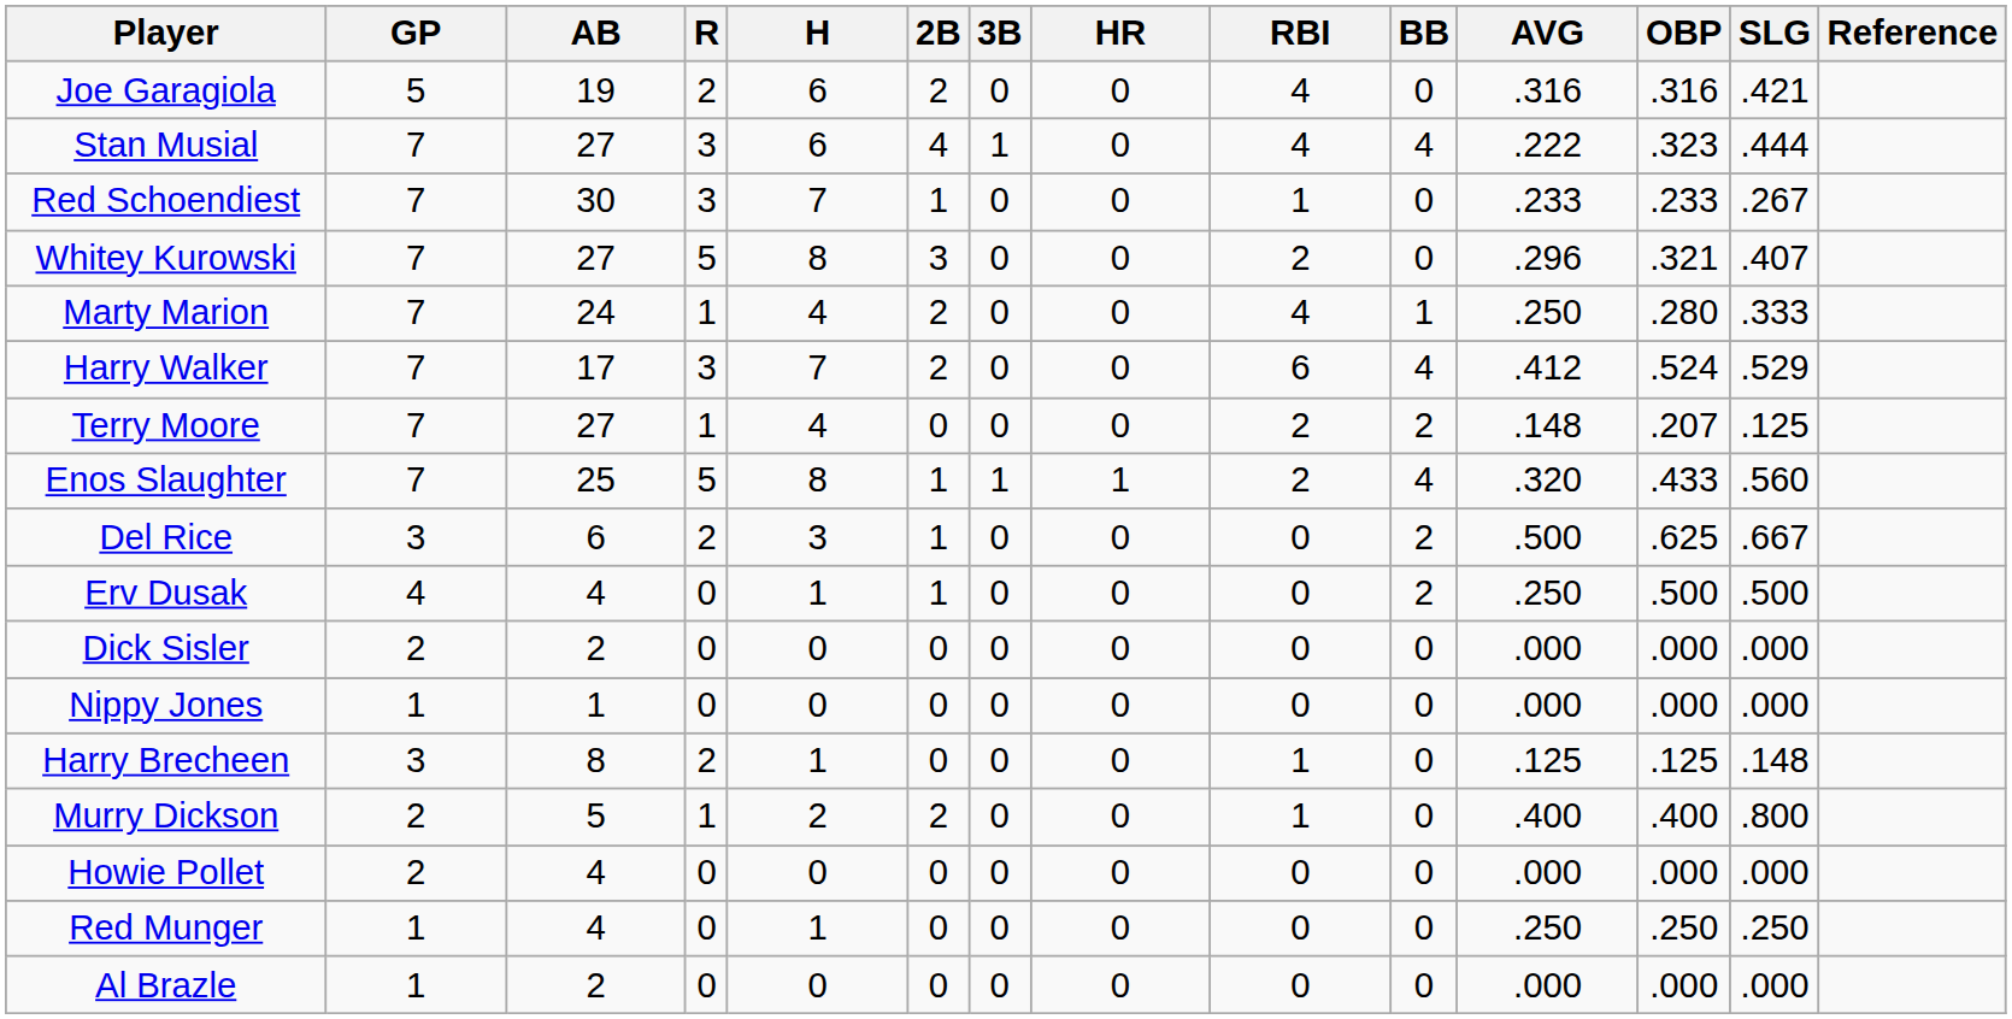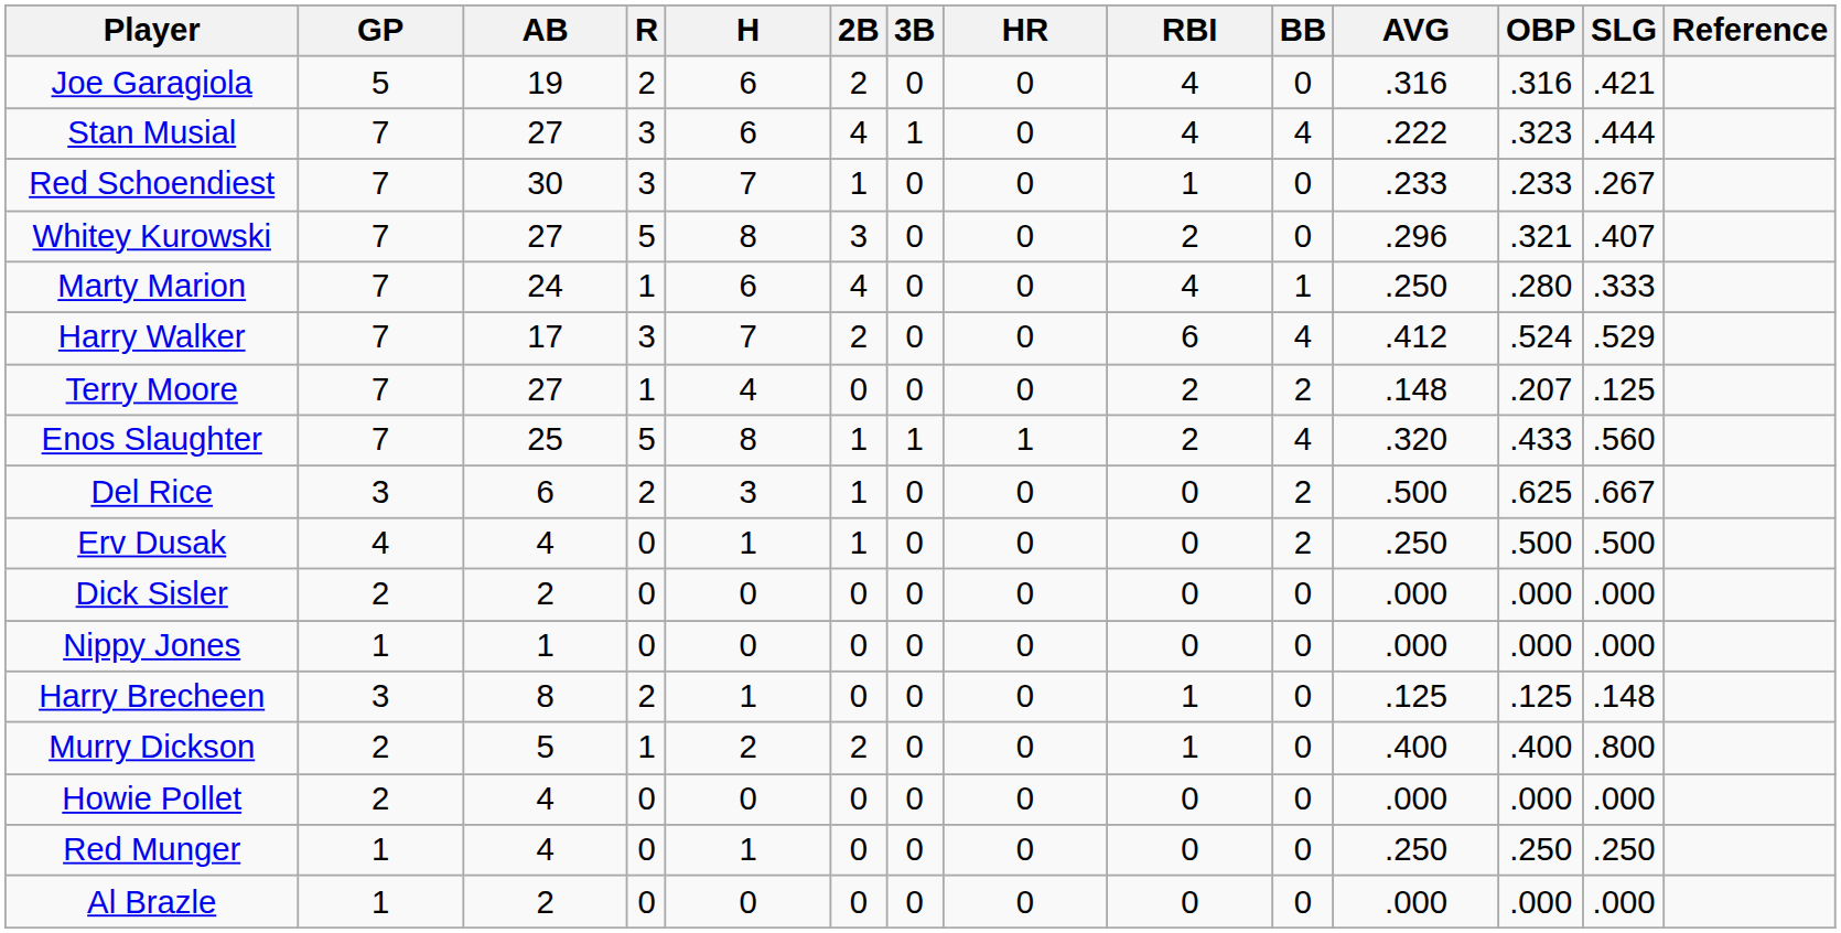Marty Marion | H: 4 -> 6
Marty Marion | 2B: 2 -> 4
